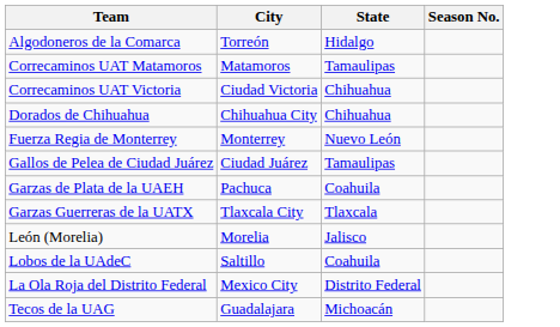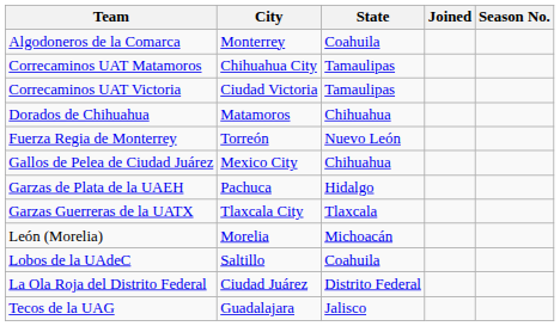+ column: Joined
Algodoneros de la Comarca | City: Torreón -> Monterrey
Algodoneros de la Comarca | State: Hidalgo -> Coahuila
Correcaminos UAT Matamoros | City: Matamoros -> Chihuahua City
Correcaminos UAT Victoria | State: Chihuahua -> Tamaulipas
Dorados de Chihuahua | City: Chihuahua City -> Matamoros
Fuerza Regia de Monterrey | City: Monterrey -> Torreón
Gallos de Pelea de Ciudad Juárez | City: Ciudad Juárez -> Mexico City
Gallos de Pelea de Ciudad Juárez | State: Tamaulipas -> Chihuahua
Garzas de Plata de la UAEH | State: Coahuila -> Hidalgo
León (Morelia) | State: Jalisco -> Michoacán
La Ola Roja del Distrito Federal | City: Mexico City -> Ciudad Juárez
Tecos de la UAG | State: Michoacán -> Jalisco
